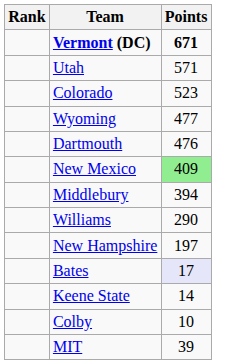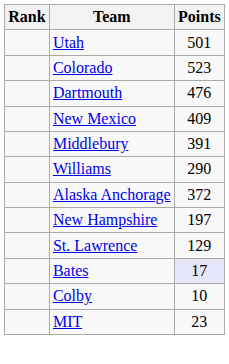- row: Vermont (DC) | 671
Utah | Points: 571 -> 501
- row: Wyoming | 477
New Mexico | Points: lightgreen background -> no background
Middlebury | Points: 394 -> 391
+ row: Alaska Anchorage | 372
+ row: St. Lawrence | 129
- row: Keene State | 14
MIT | Points: 39 -> 23
